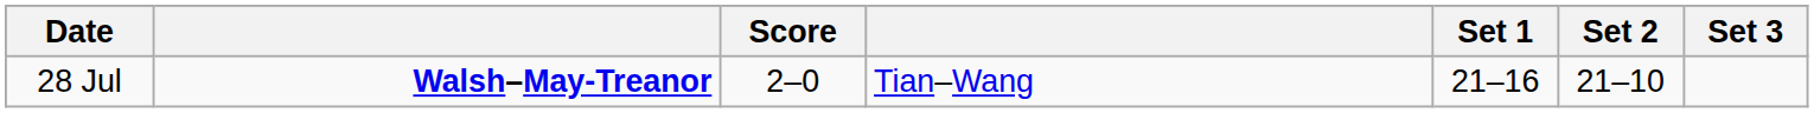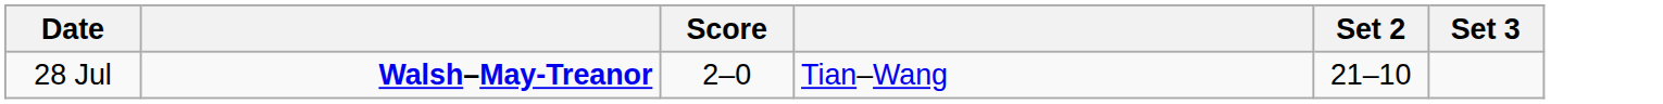- column: Set 1 | 21–16
